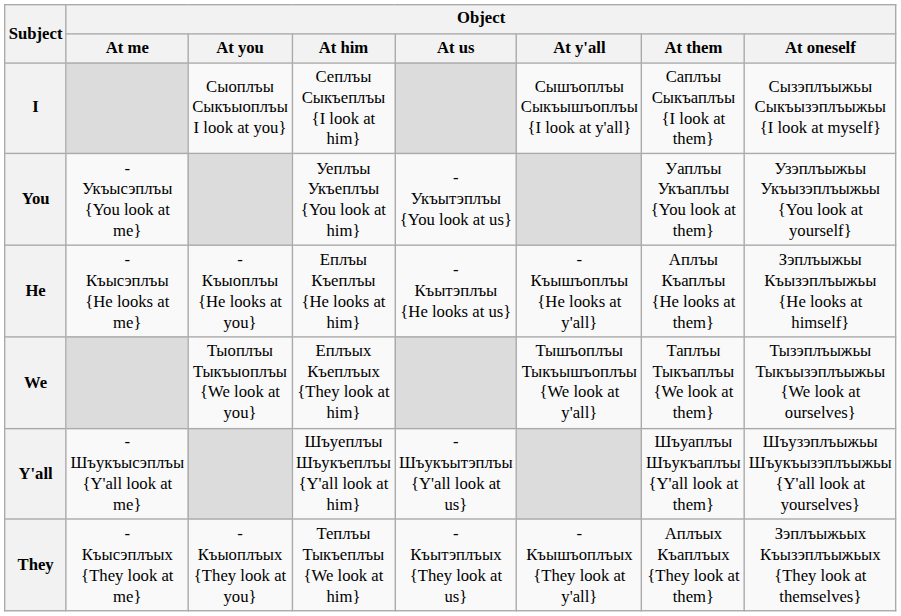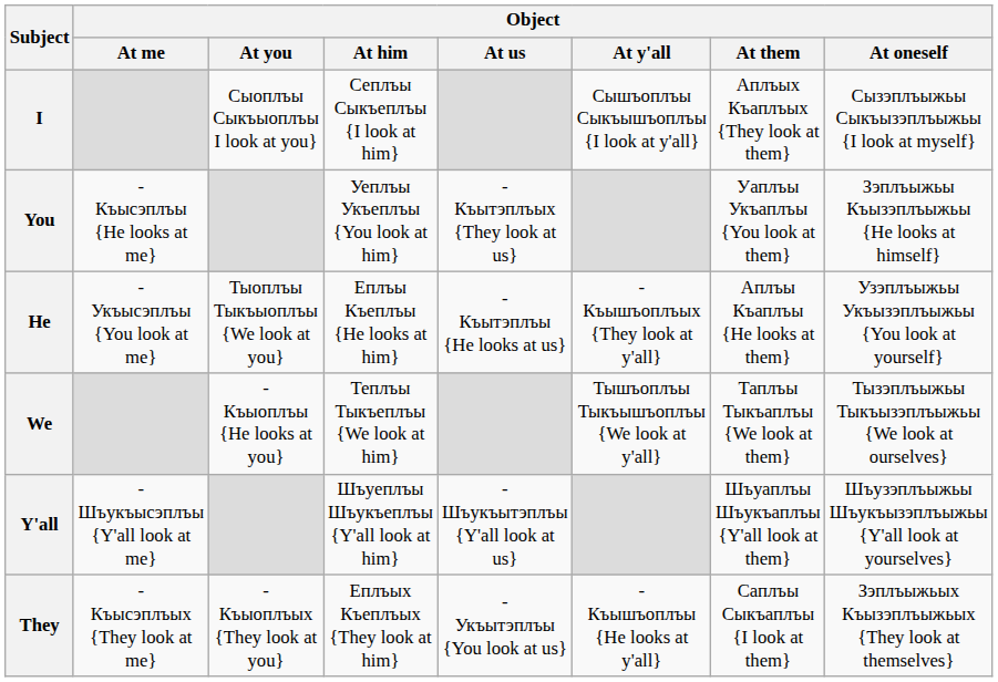I | Object / At them: Саплъы Сыкъаплъы {I look at them} -> Аплъых Къаплъых {They look at them}
You | Object / At me: - Укъысэплъы {You look at me} -> - Къысэплъы {He looks at me}
You | Object / At us: - Укъытэплъы {You look at us} -> - Къытэплъых {They look at us}
You | Object / At oneself: Узэплъыжьы Укъызэплъыжьы {You look at yourself} -> Зэплъыжьы Къызэплъыжьы {He looks at himself}
He | Object / At me: - Къысэплъы {He looks at me} -> - Укъысэплъы {You look at me}
He | Object / At you: - Къыоплъы {He looks at you} -> Тыоплъы Тыкъыоплъы {We look at you}
He | Object / At y'all: - Къышъоплъы {He looks at y'all} -> - Къышъоплъых {They look at y'all}
He | Object / At oneself: Зэплъыжьы Къызэплъыжьы {He looks at himself} -> Узэплъыжьы Укъызэплъыжьы {You look at yourself}
We | Object / At you: Тыоплъы Тыкъыоплъы {We look at you} -> - Къыоплъы {He looks at you}
We | Object / At him: Еплъых Къеплъых {They look at him} -> Теплъы Тыкъеплъы {We look at him}
They | Object / At him: Теплъы Тыкъеплъы {We look at him} -> Еплъых Къеплъых {They look at him}
They | Object / At us: - Къытэплъых {They look at us} -> - Укъытэплъы {You look at us}
They | Object / At y'all: - Къышъоплъых {They look at y'all} -> - Къышъоплъы {He looks at y'all}
They | Object / At them: Аплъых Къаплъых {They look at them} -> Саплъы Сыкъаплъы {I look at them}
